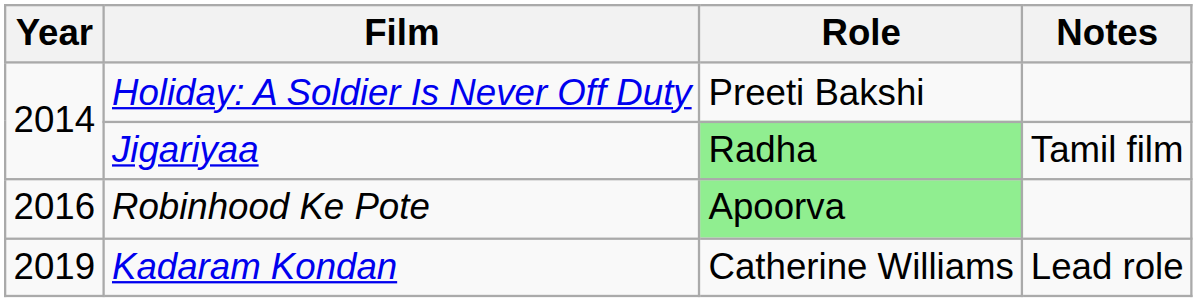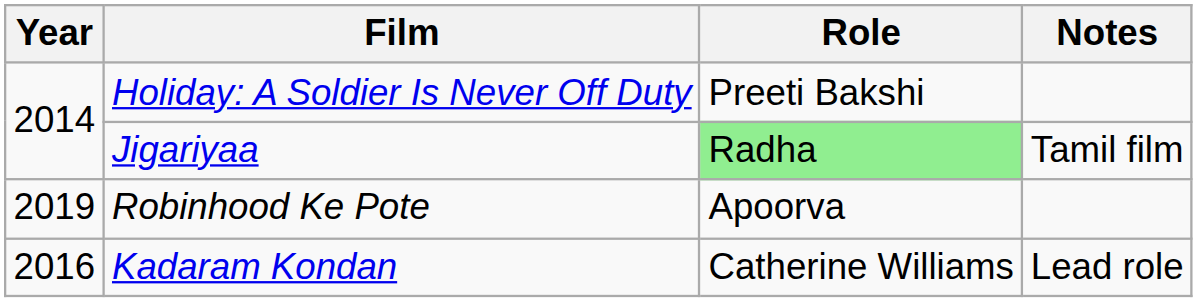Robinhood Ke Pote | Year: 2016 -> 2019
Robinhood Ke Pote | Role: lightgreen background -> no background
Kadaram Kondan | Year: 2019 -> 2016
